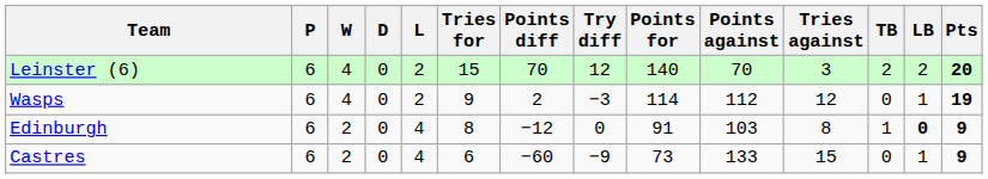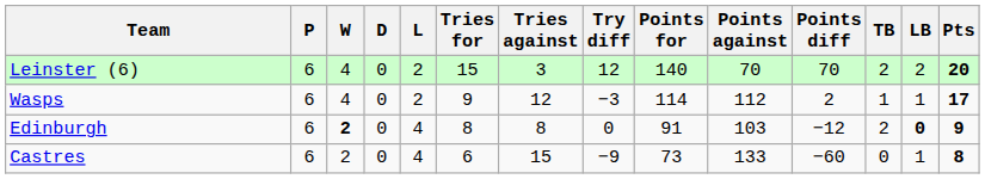columns swapped: Tries against <-> Points diff
Wasps | TB: 0 -> 1
Wasps | Pts: 19 -> 17
Edinburgh | W: normal -> bold
Edinburgh | TB: 1 -> 2
Castres | Pts: 9 -> 8
